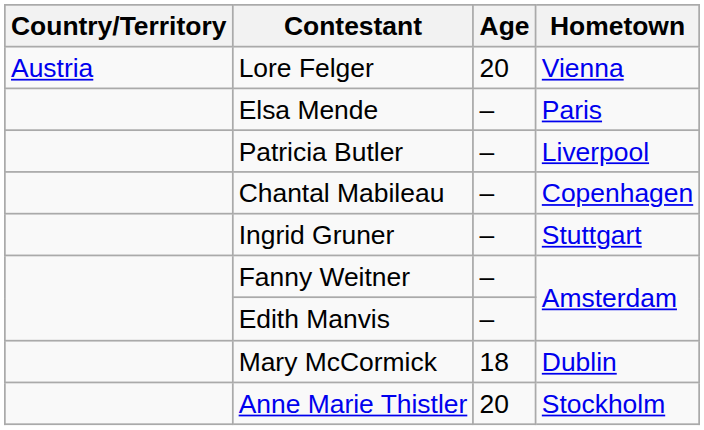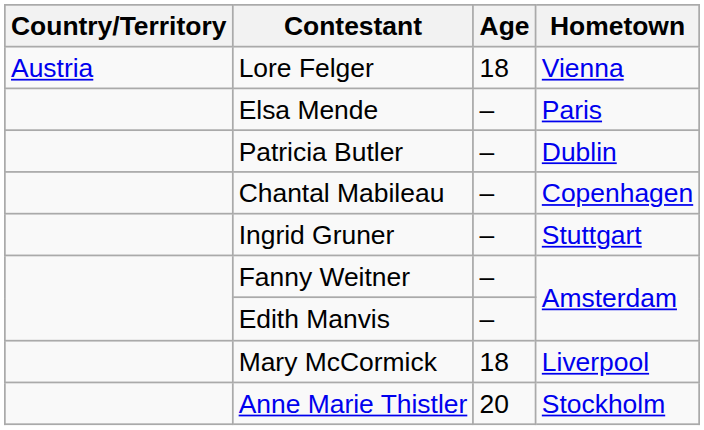Lore Felger | Age: 20 -> 18
Patricia Butler | Hometown: Liverpool -> Dublin
Mary McCormick | Hometown: Dublin -> Liverpool
